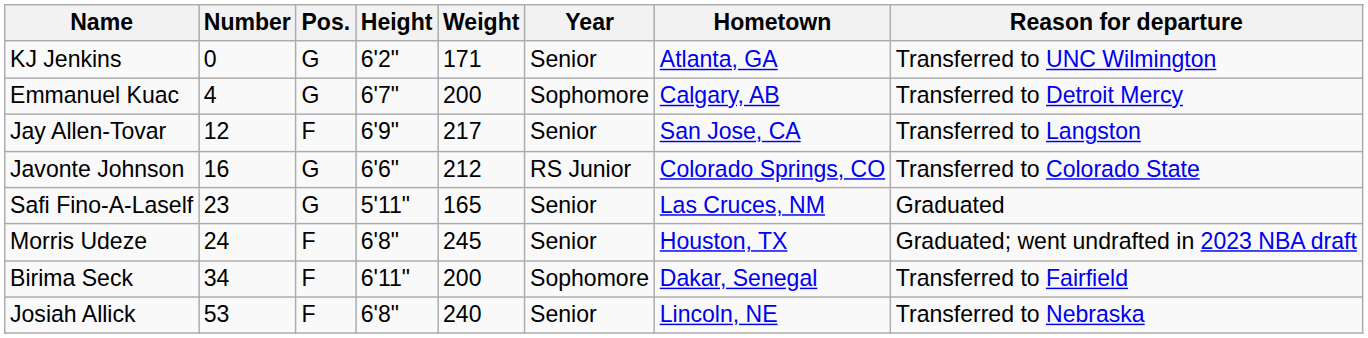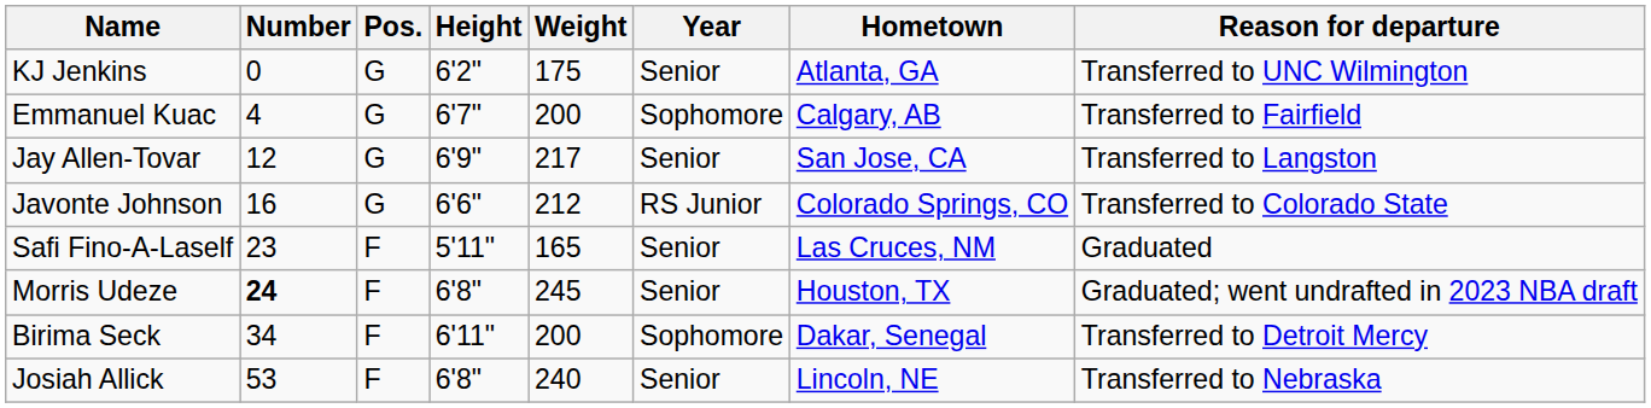KJ Jenkins | Weight: 171 -> 175
Emmanuel Kuac | Reason for departure: Transferred to Detroit Mercy -> Transferred to Fairfield
Jay Allen-Tovar | Pos.: F -> G
Safi Fino-A-Laself | Pos.: G -> F
Morris Udeze | Number: normal -> bold
Birima Seck | Reason for departure: Transferred to Fairfield -> Transferred to Detroit Mercy
